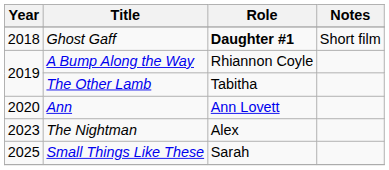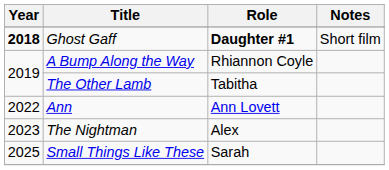Ghost Gaff | Year: normal -> bold
Ann | Year: 2020 -> 2022
